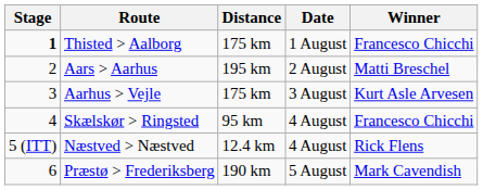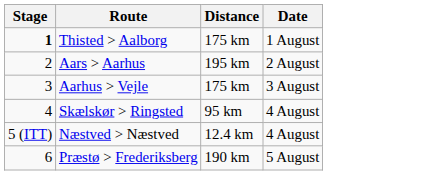- column: Winner | Francesco Chicchi | Matti Breschel | Kurt Asle Arvesen | Francesco Chicchi | Rick Flens | Mark Cavendish
